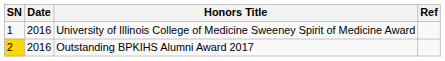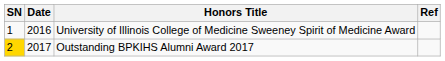Outstanding BPKIHS Alumni Award 2017 | Date: 2016 -> 2017
